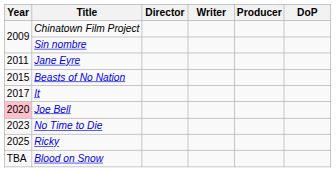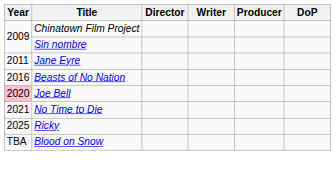Beasts of No Nation | Year: 2015 -> 2016
- row: 2017 | It
No Time to Die | Year: 2023 -> 2021
